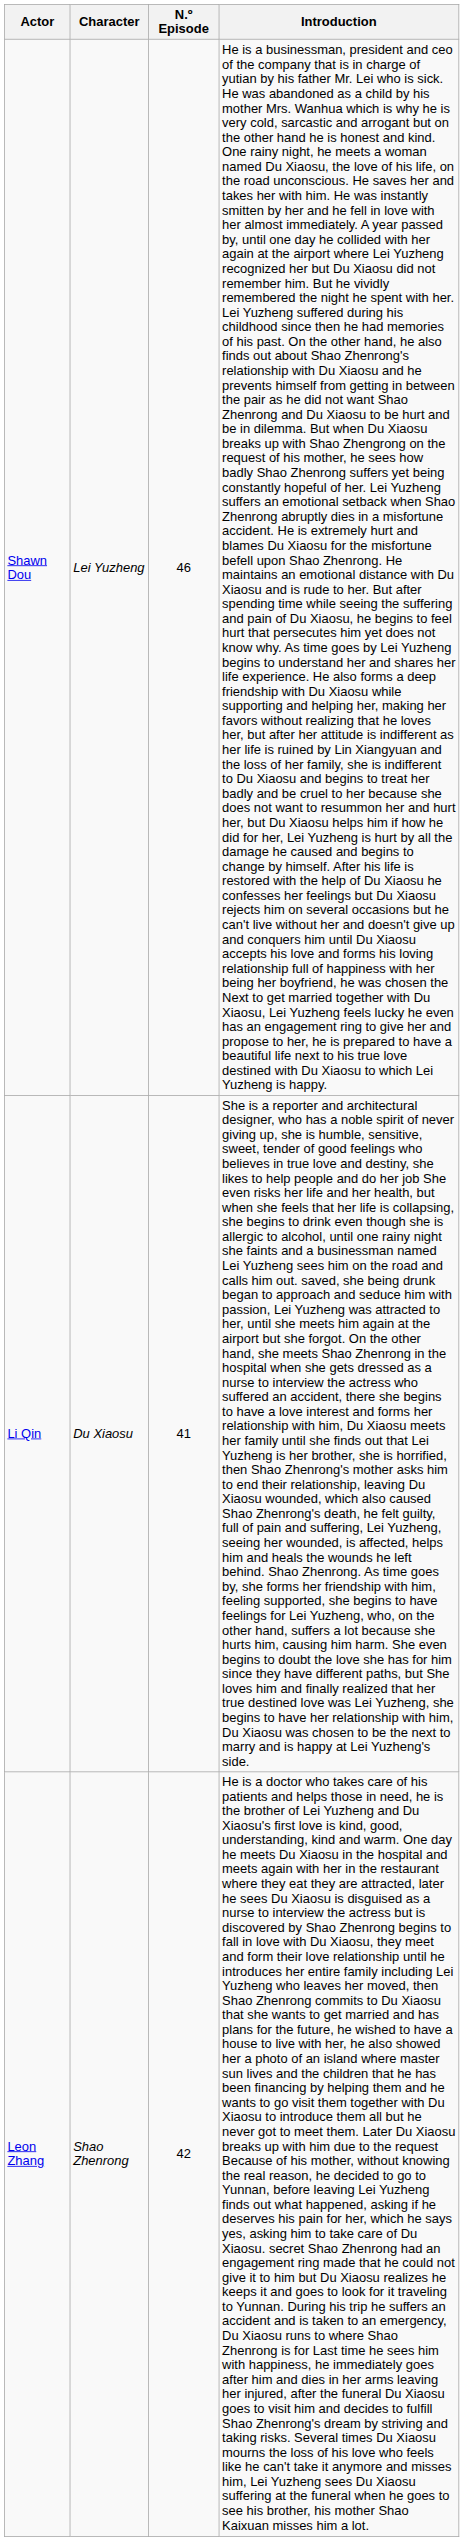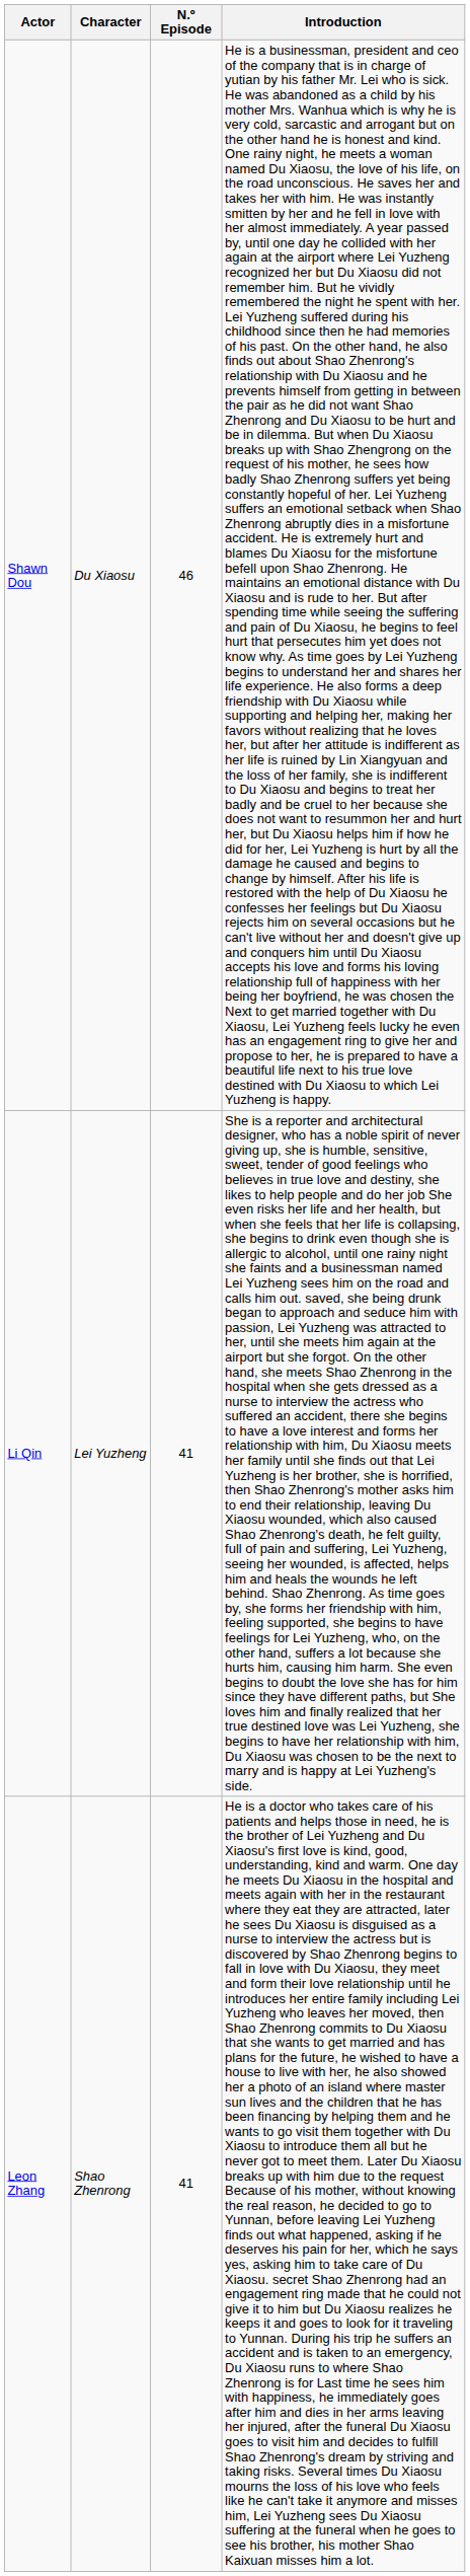Shawn Dou | Character: Lei Yuzheng -> Du Xiaosu
Li Qin | Character: Du Xiaosu -> Lei Yuzheng
Leon Zhang | N.º Episode: 42 -> 41
